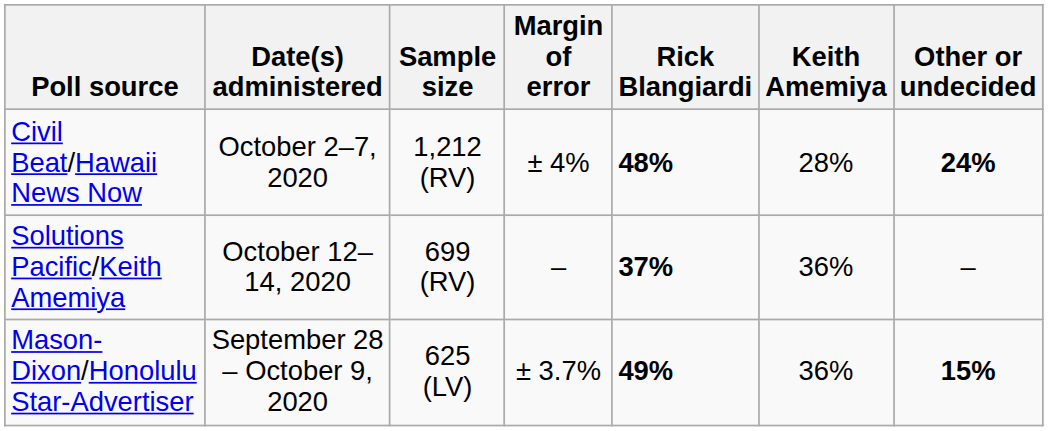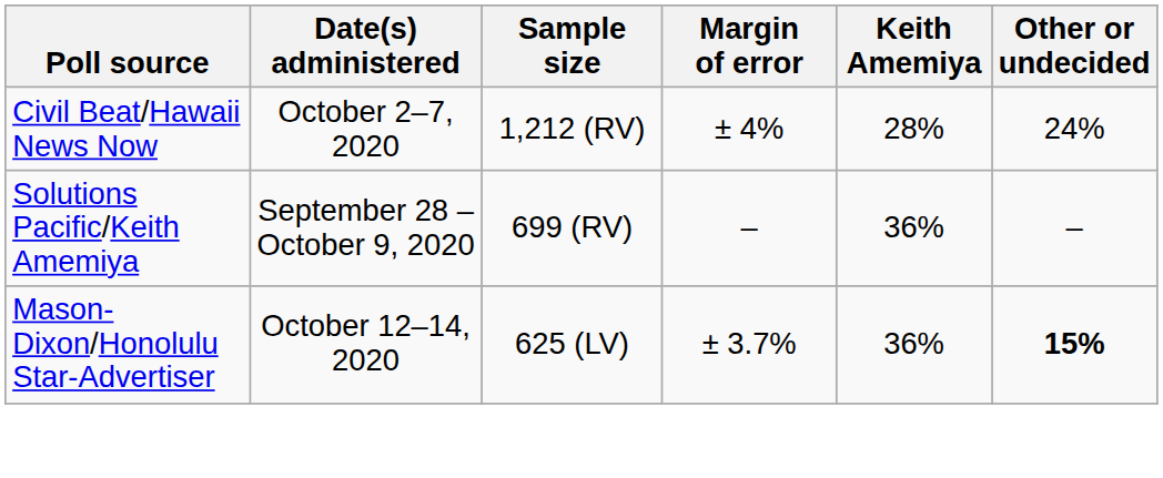- column: Rick Blangiardi | 48% | 37% | 49%
Civil Beat/Hawaii News Now | Other or undecided: bold -> normal
Solutions Pacific/Keith Amemiya | Date(s) administered: October 12–14, 2020 -> September 28 – October 9, 2020
Mason-Dixon/Honolulu Star-Advertiser | Date(s) administered: September 28 – October 9, 2020 -> October 12–14, 2020
